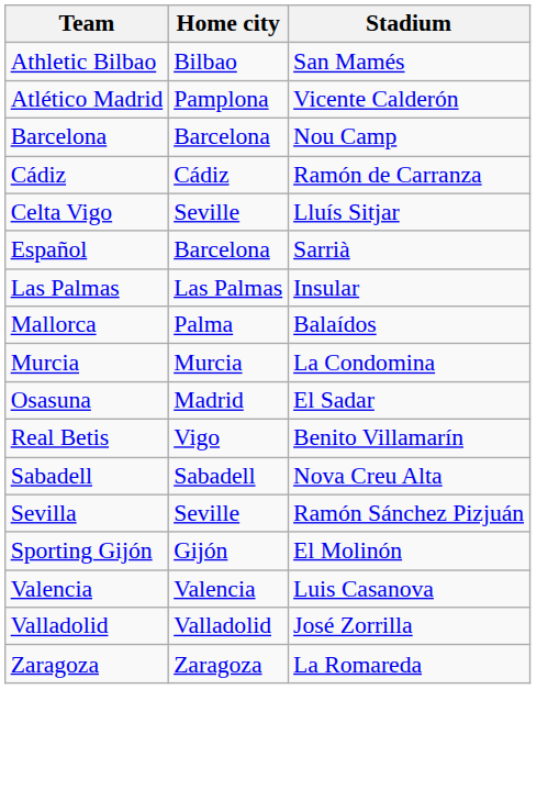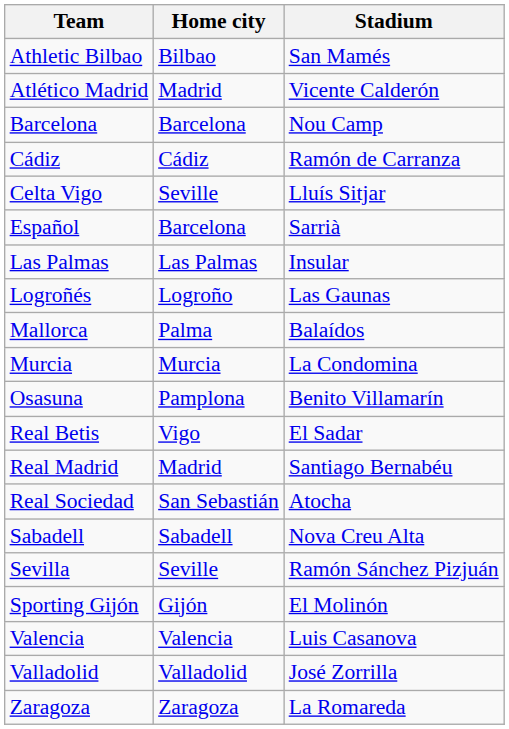Atlético Madrid | Home city: Pamplona -> Madrid
+ row: Logroñés | Logroño | Las Gaunas
Osasuna | Home city: Madrid -> Pamplona
Osasuna | Stadium: El Sadar -> Benito Villamarín
Real Betis | Stadium: Benito Villamarín -> El Sadar
+ row: Real Madrid | Madrid | Santiago Bernabéu
+ row: Real Sociedad | San Sebastián | Atocha
